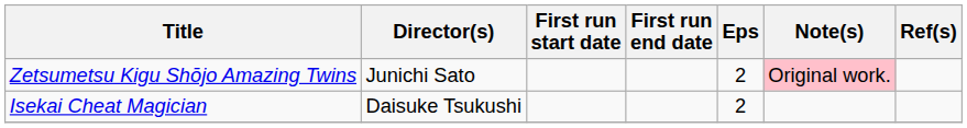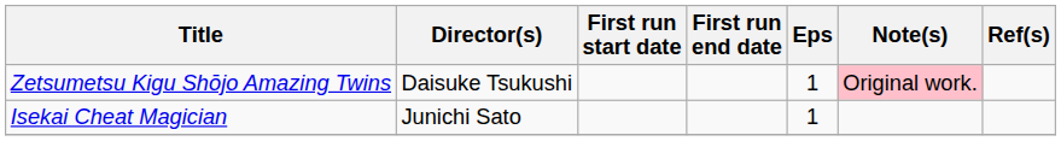Zetsumetsu Kigu Shōjo Amazing Twins | Director(s): Junichi Sato -> Daisuke Tsukushi
Zetsumetsu Kigu Shōjo Amazing Twins | Eps: 2 -> 1
Isekai Cheat Magician | Director(s): Daisuke Tsukushi -> Junichi Sato
Isekai Cheat Magician | Eps: 2 -> 1
